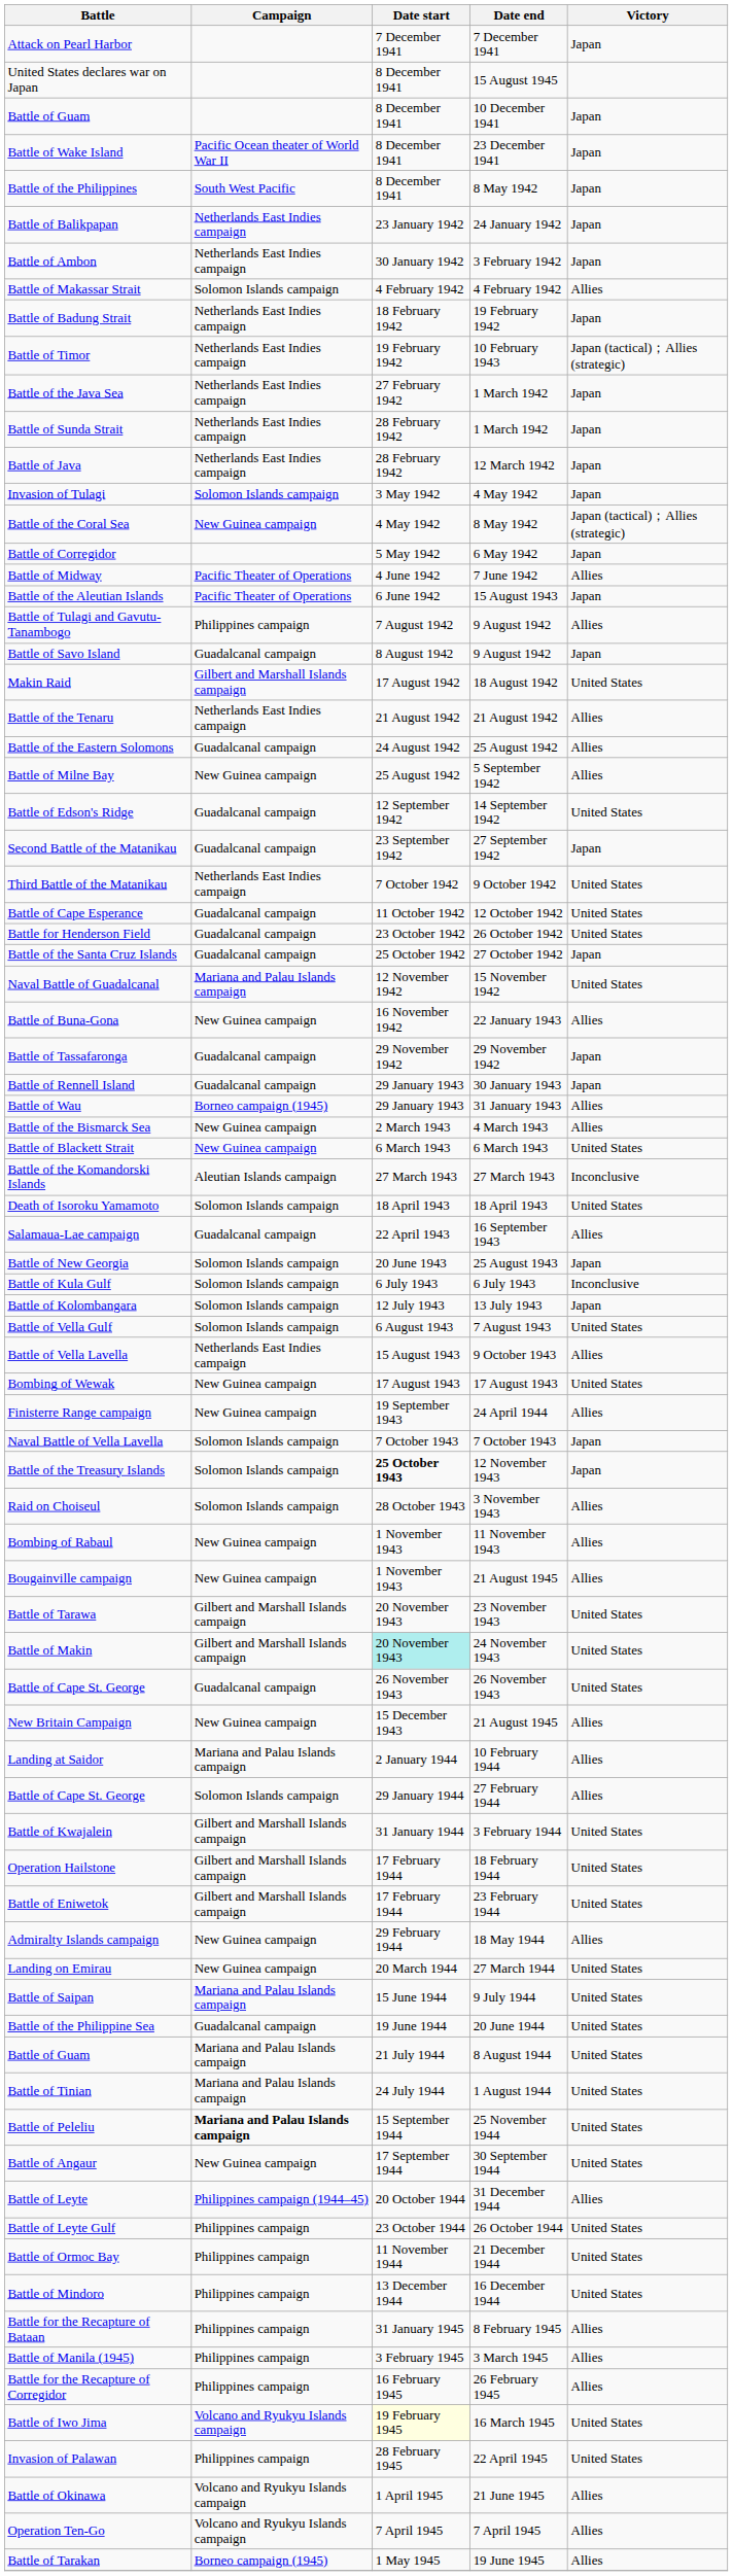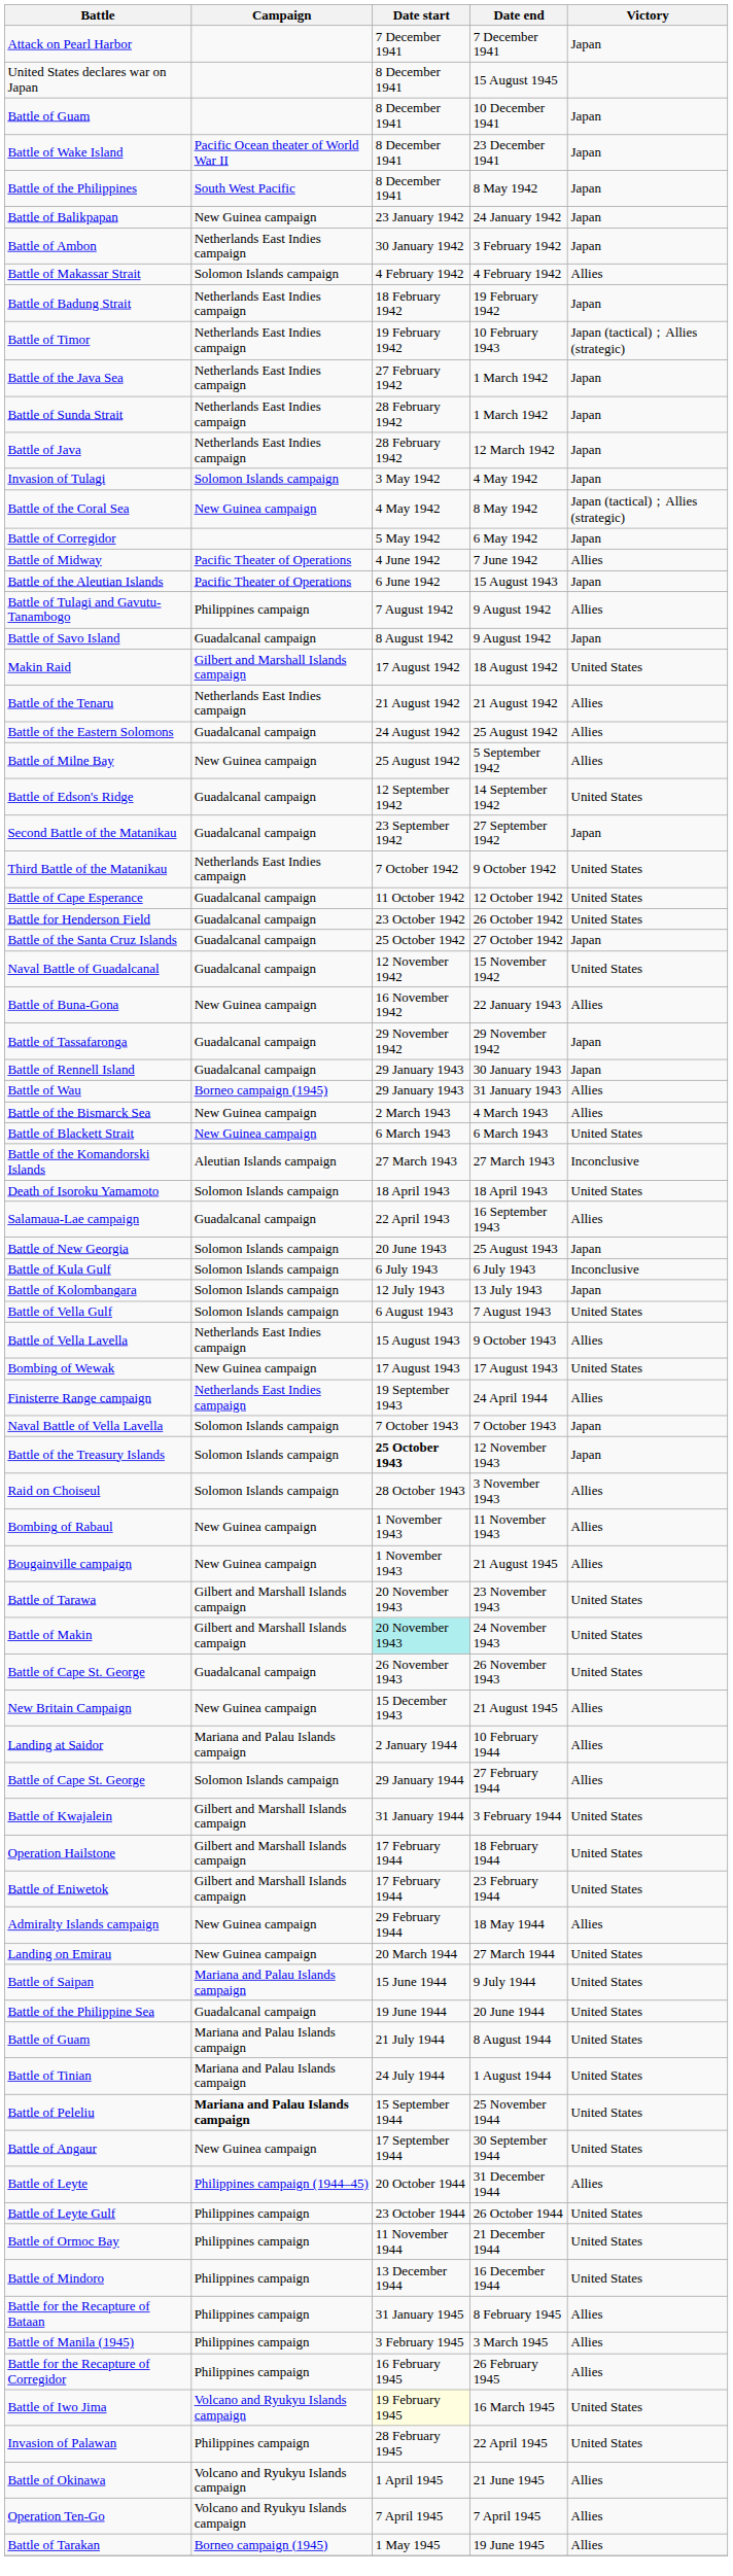Battle of Balikpapan | Campaign: Netherlands East Indies campaign -> New Guinea campaign
Naval Battle of Guadalcanal | Campaign: Mariana and Palau Islands campaign -> Guadalcanal campaign
Finisterre Range campaign | Campaign: New Guinea campaign -> Netherlands East Indies campaign
